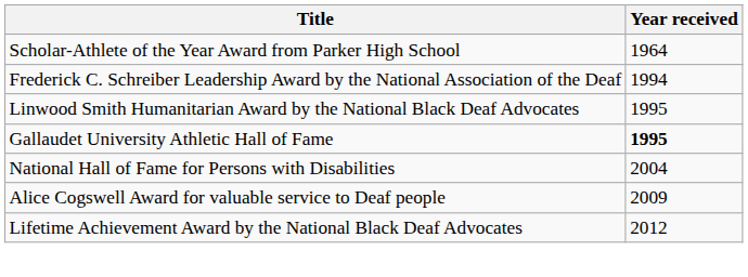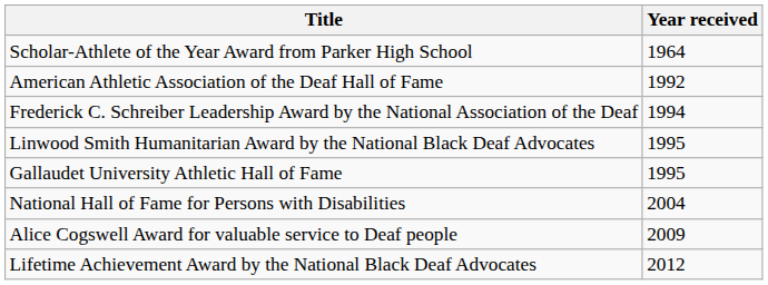+ row: American Athletic Association of the Deaf Hall of Fame | 1992
Gallaudet University Athletic Hall of Fame | Year received: bold -> normal
